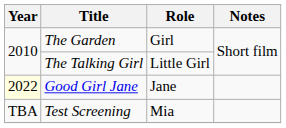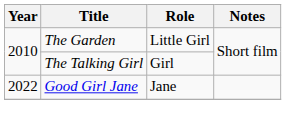The Garden | Role: Girl -> Little Girl
The Talking Girl | Role: Little Girl -> Girl
Good Girl Jane | Year: lightyellow background -> no background
- row: TBA | Test Screening | Mia
